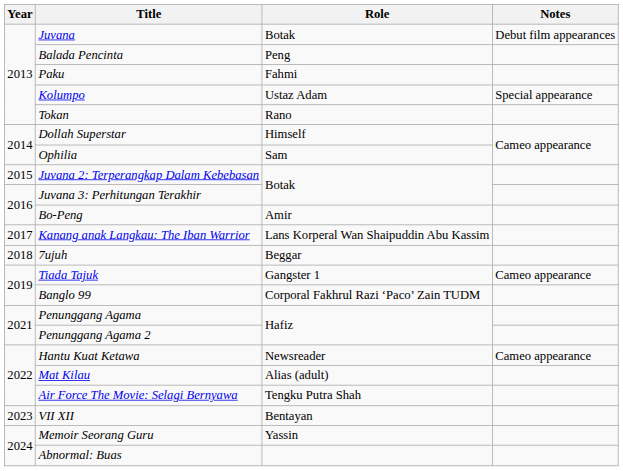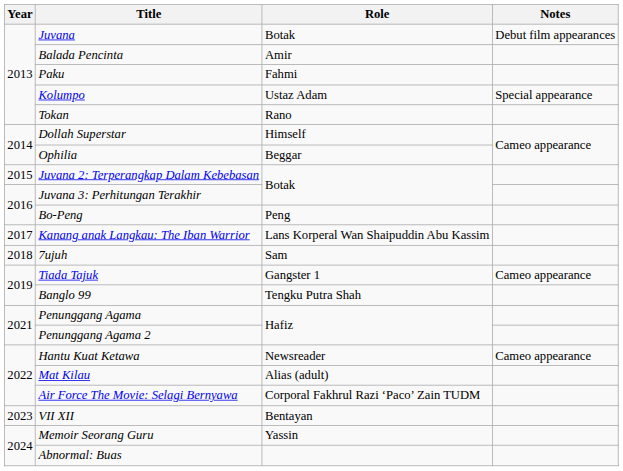Balada Pencinta | Role: Peng -> Amir
Ophilia | Role: Sam -> Beggar
Bo-Peng | Role: Amir -> Peng
7ujuh | Role: Beggar -> Sam
Banglo 99 | Role: Corporal Fakhrul Razi ‘Paco’ Zain TUDM -> Tengku Putra Shah
Air Force The Movie: Selagi Bernyawa | Role: Tengku Putra Shah -> Corporal Fakhrul Razi ‘Paco’ Zain TUDM
